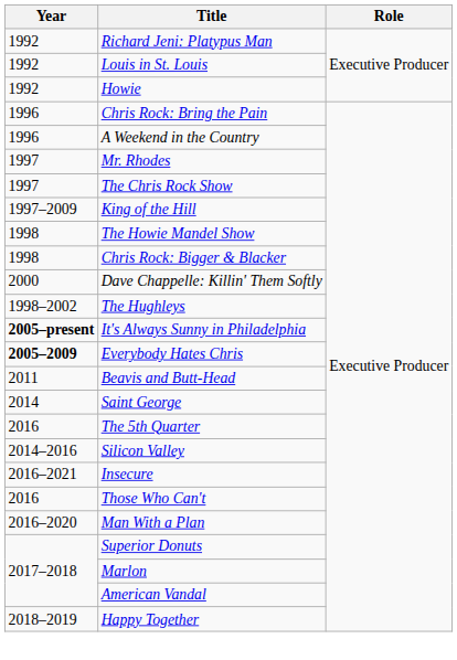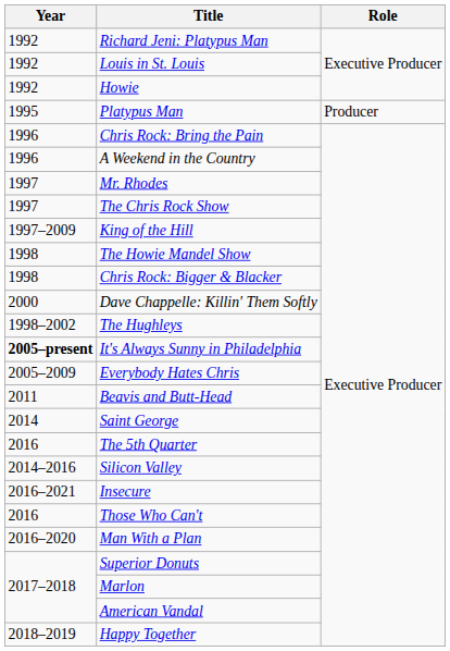+ row: 1995 | Platypus Man | Producer
Everybody Hates Chris | Year: bold -> normal
